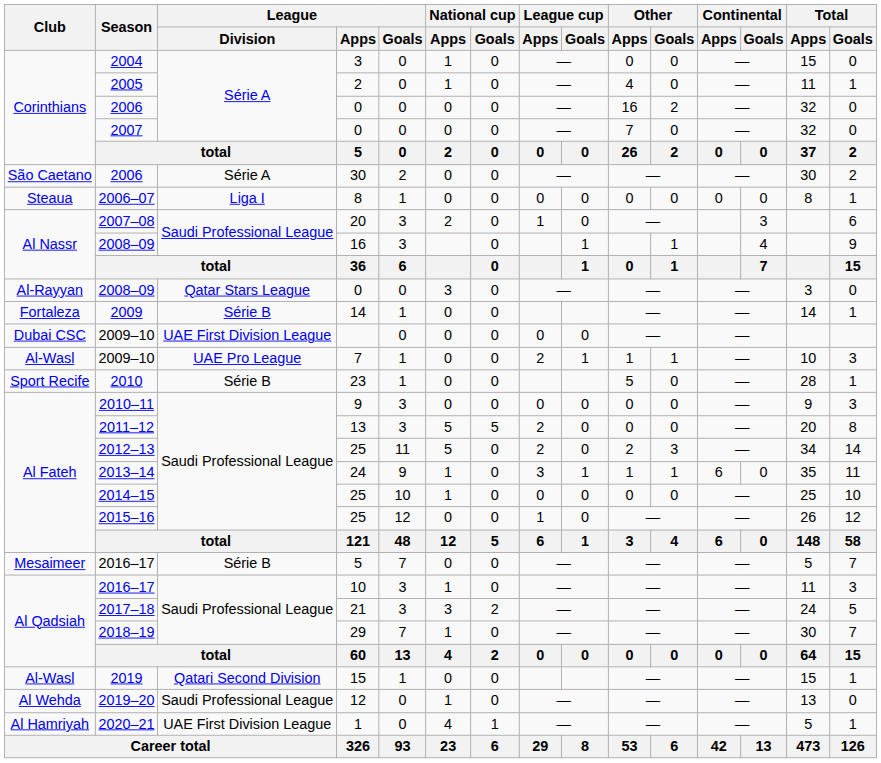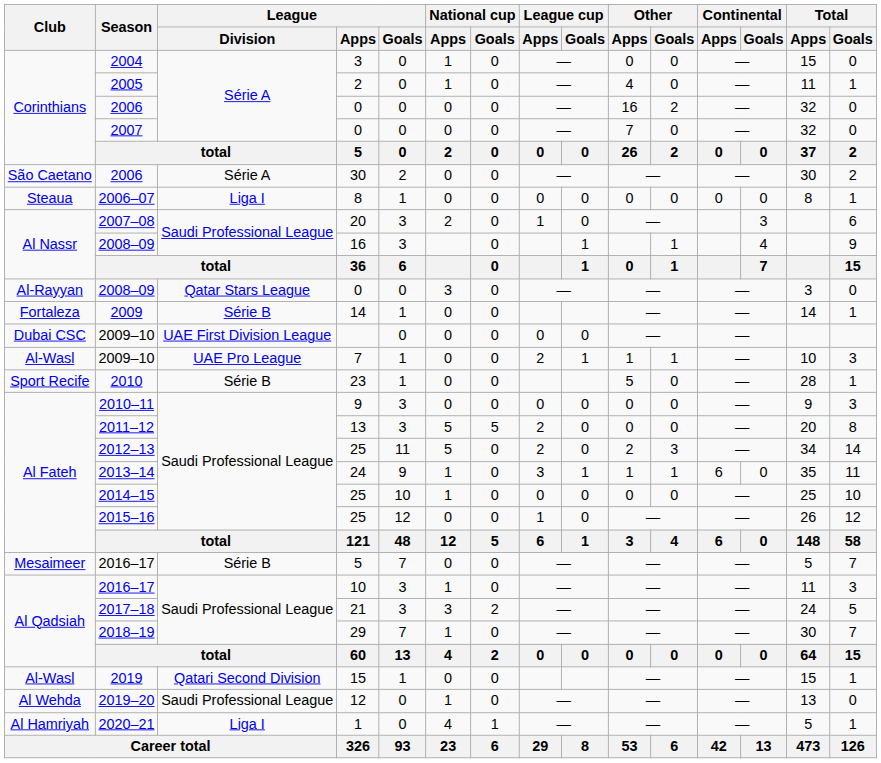2020–21 | League / Division: UAE First Division League -> Liga I
